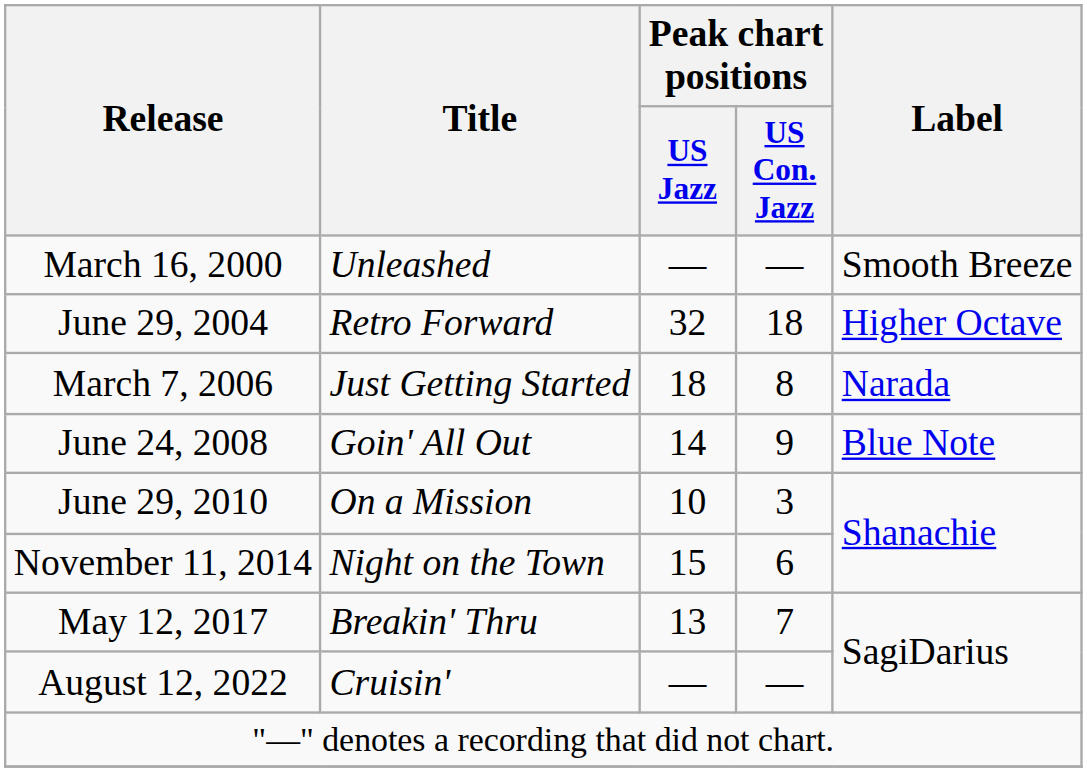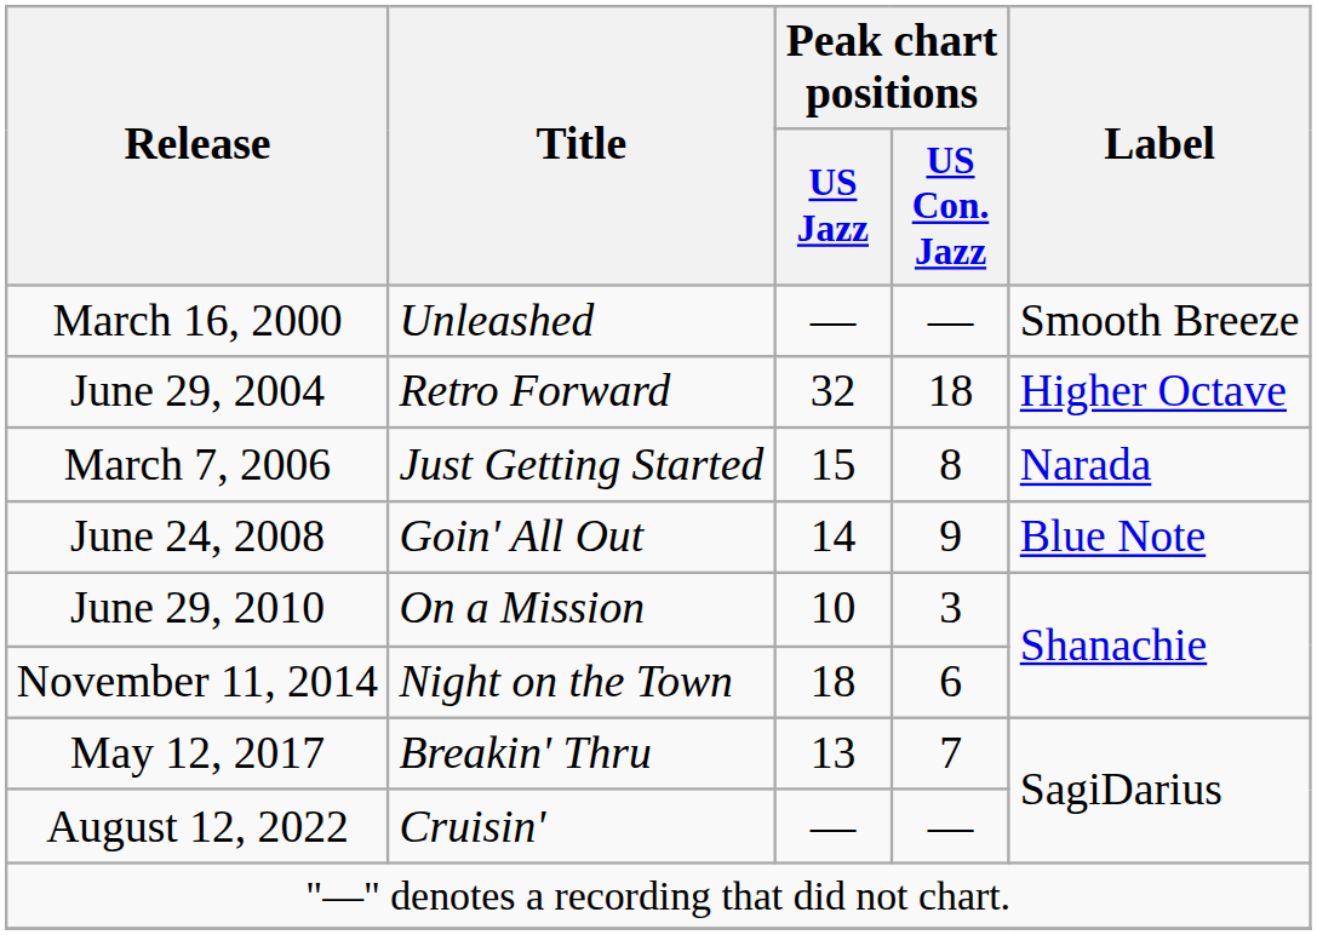March 7, 2006 | Peak chart positions / US Jazz: 18 -> 15
November 11, 2014 | Peak chart positions / US Jazz: 15 -> 18
